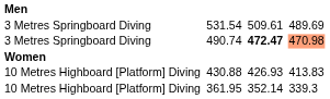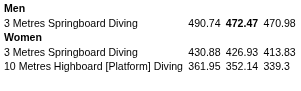- row: 3 Metres Springboard Diving | 531.54 | 509.61 | 489.69
490.74 | column 7: lightsalmon background -> no background
430.88 | column 1: 10 Metres Highboard [Platform] Diving -> 3 Metres Springboard Diving
